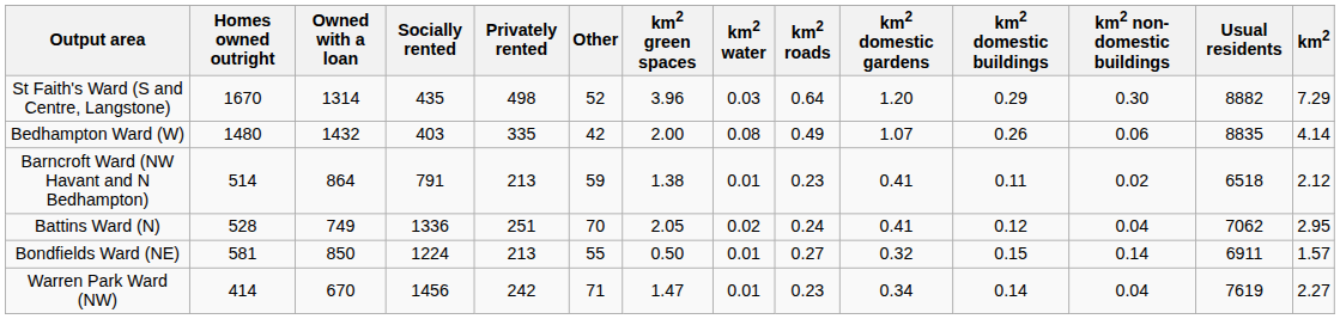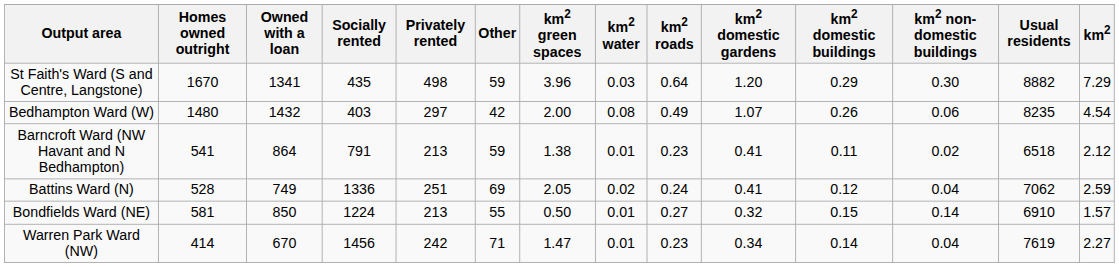St Faith's Ward (S and Centre, Langstone) | Owned with a loan: 1314 -> 1341
St Faith's Ward (S and Centre, Langstone) | Other: 52 -> 59
Bedhampton Ward (W) | Privately rented: 335 -> 297
Bedhampton Ward (W) | Usual residents: 8835 -> 8235
Bedhampton Ward (W) | km2: 4.14 -> 4.54
Barncroft Ward (NW Havant and N Bedhampton) | Homes owned outright: 514 -> 541
Battins Ward (N) | Other: 70 -> 69
Battins Ward (N) | km2: 2.95 -> 2.59
Bondfields Ward (NE) | Usual residents: 6911 -> 6910
